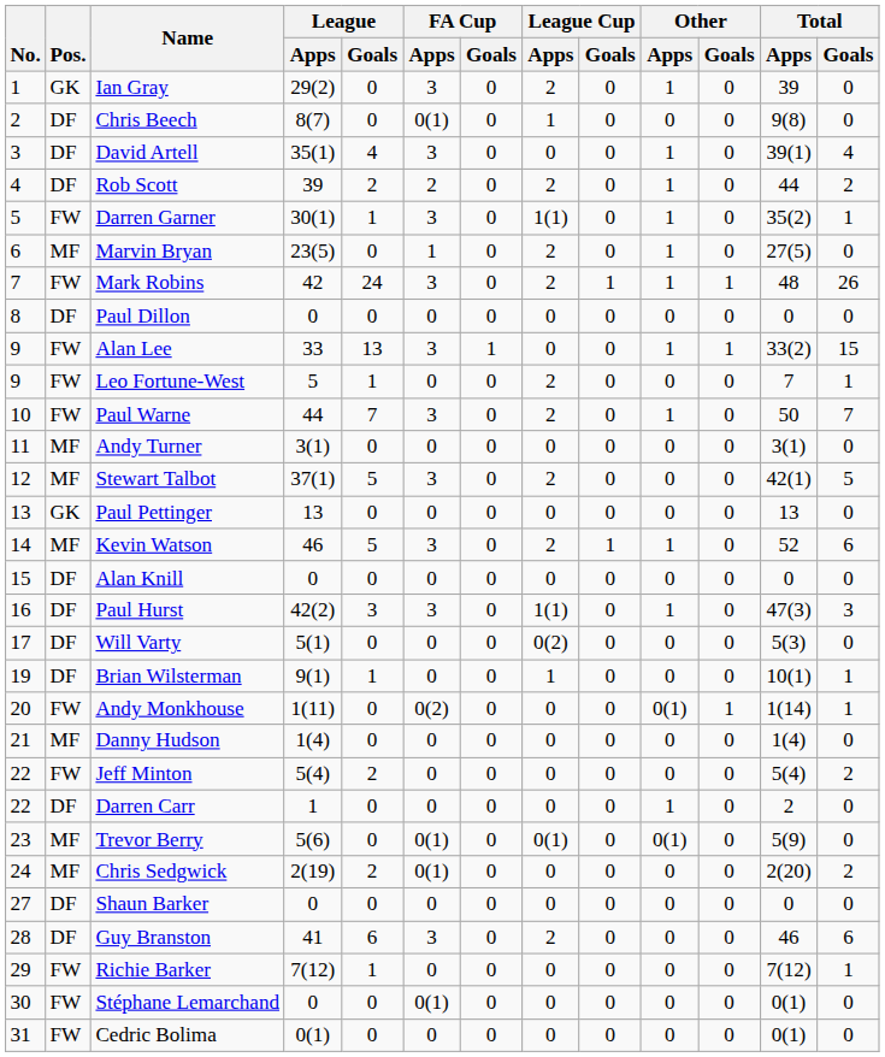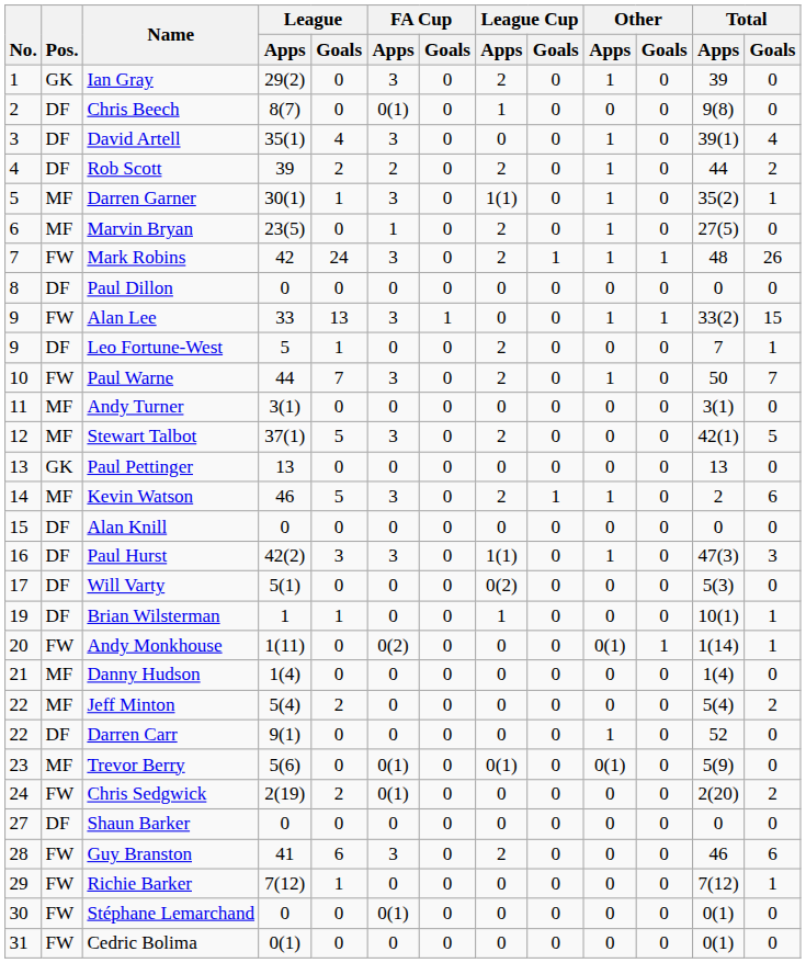Darren Garner | Pos.: FW -> MF
Leo Fortune-West | Pos.: FW -> DF
Kevin Watson | Total / Apps: 52 -> 2
Brian Wilsterman | League / Apps: 9(1) -> 1
Jeff Minton | Pos.: FW -> MF
Darren Carr | League / Apps: 1 -> 9(1)
Darren Carr | Total / Apps: 2 -> 52
Chris Sedgwick | Pos.: MF -> FW
Guy Branston | Pos.: DF -> FW
